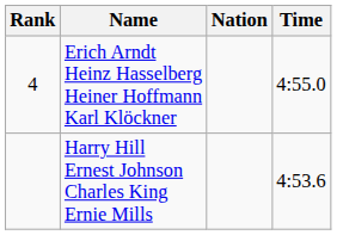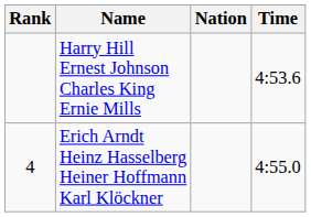rows swapped: Harry Hill Ernest Johnson Charles King Ernie Mills <-> Erich Arndt Heinz Hasselberg Heiner Hoffmann Karl Klöckner
